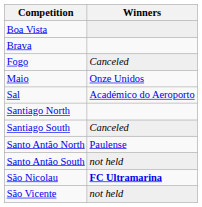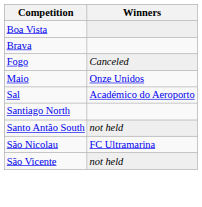- row: Santiago South | Canceled
- row: Santo Antão North | Paulense
São Nicolau | Winners: bold -> normal
